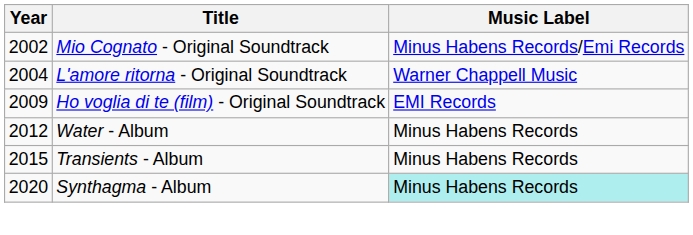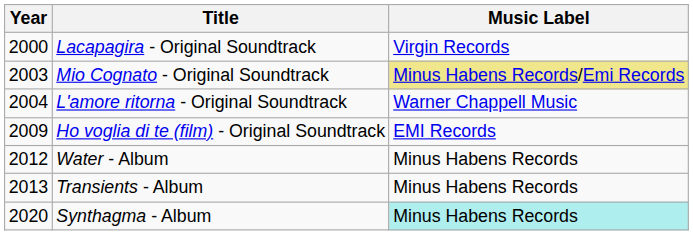+ row: 2000 | Lacapagira - Original Soundtrack | Virgin Records
Mio Cognato - Original Soundtrack | Year: 2002 -> 2003
Mio Cognato - Original Soundtrack | Music Label: no background -> khaki background
Transients - Album | Year: 2015 -> 2013
